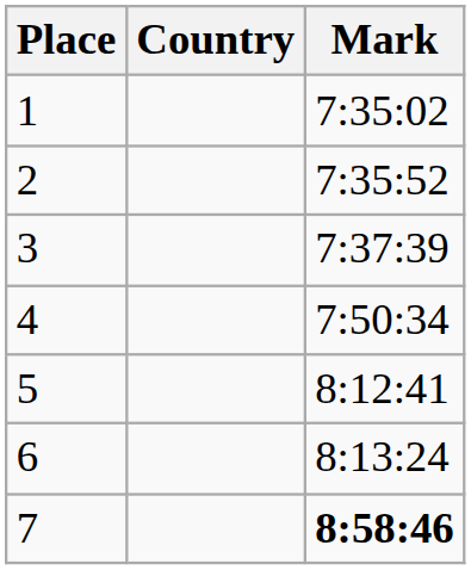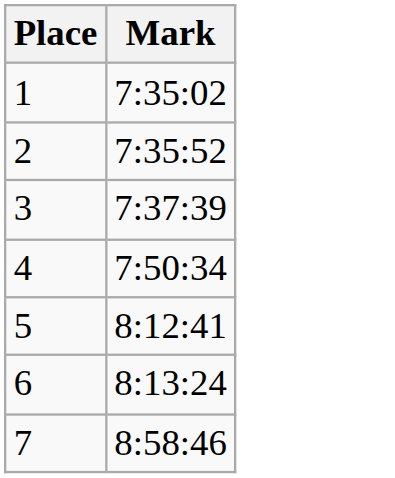- column: Country
7 | Mark: bold -> normal
